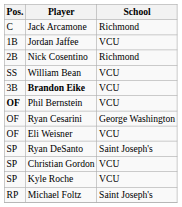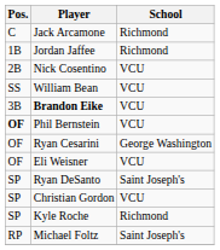Jordan Jaffee | School: VCU -> Richmond
Nick Cosentino | School: Richmond -> VCU
Kyle Roche | School: VCU -> Richmond
